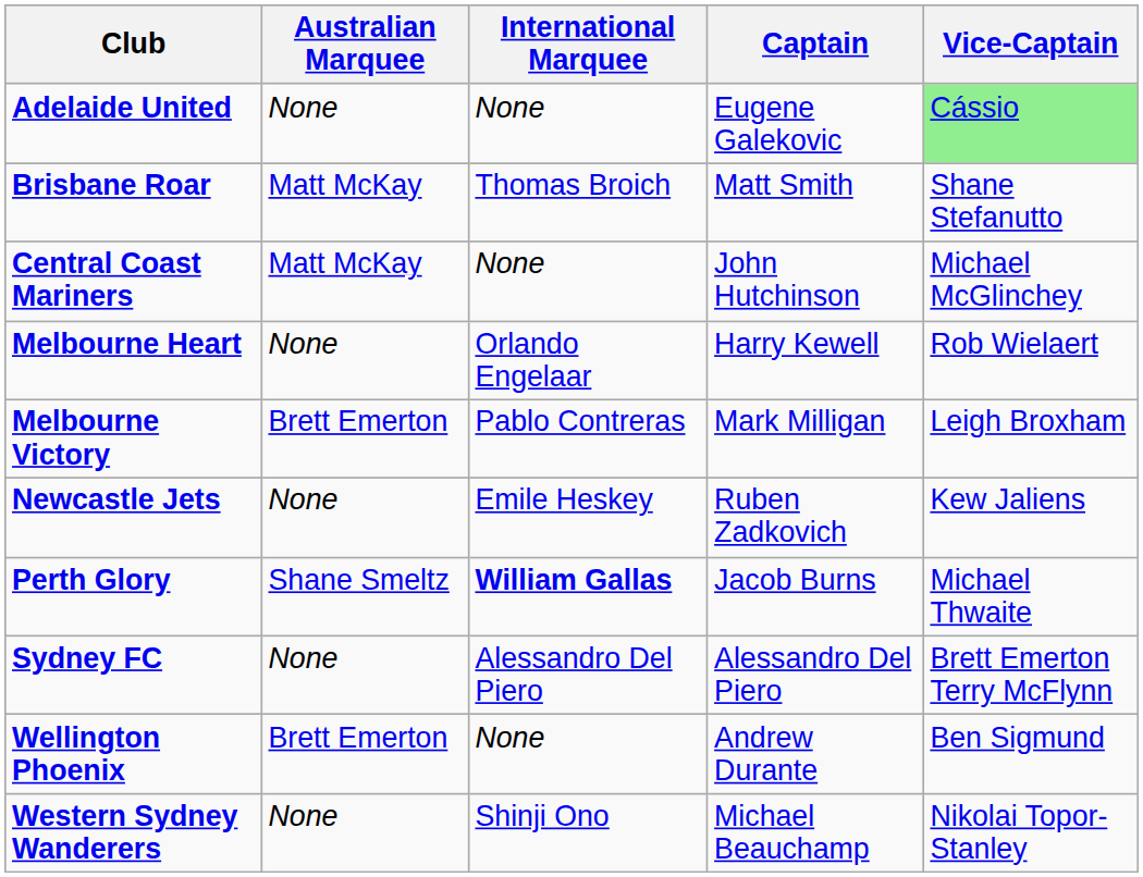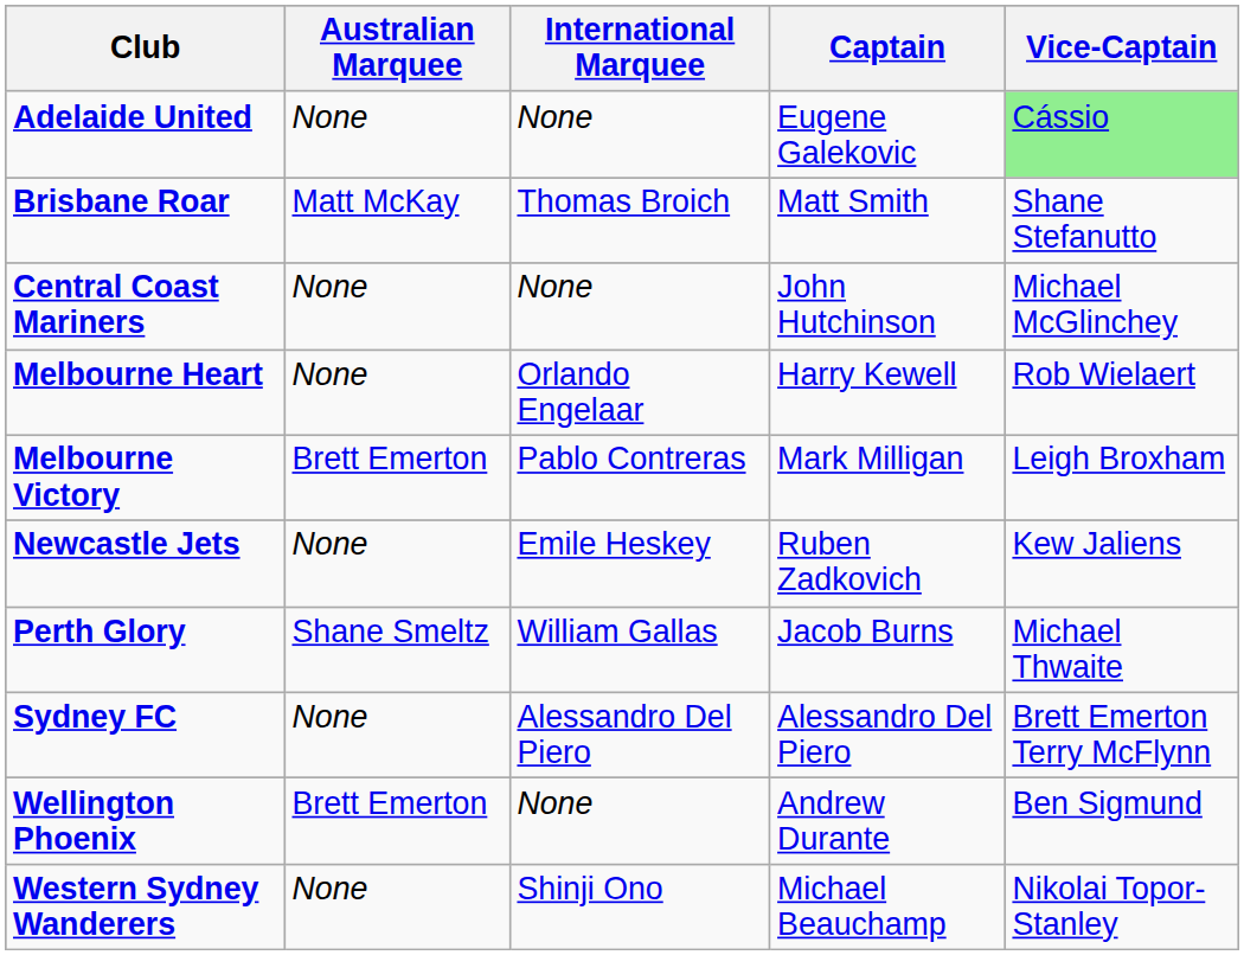Central Coast Mariners | Australian Marquee: Matt McKay -> None
Perth Glory | International Marquee: bold -> normal
